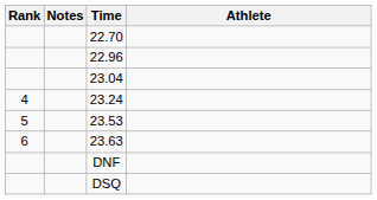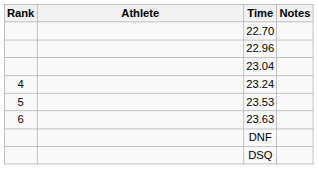columns swapped: Athlete <-> Notes
